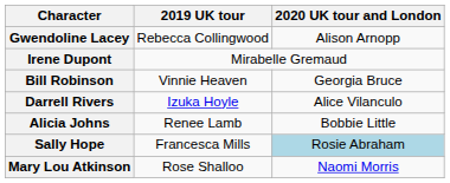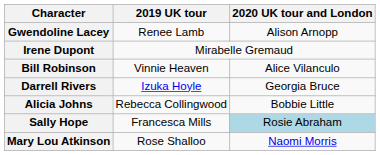Gwendoline Lacey | 2019 UK tour: Rebecca Collingwood -> Renee Lamb
Bill Robinson | 2020 UK tour and London: Georgia Bruce -> Alice Vilanculo
Darrell Rivers | 2020 UK tour and London: Alice Vilanculo -> Georgia Bruce
Alicia Johns | 2019 UK tour: Renee Lamb -> Rebecca Collingwood
